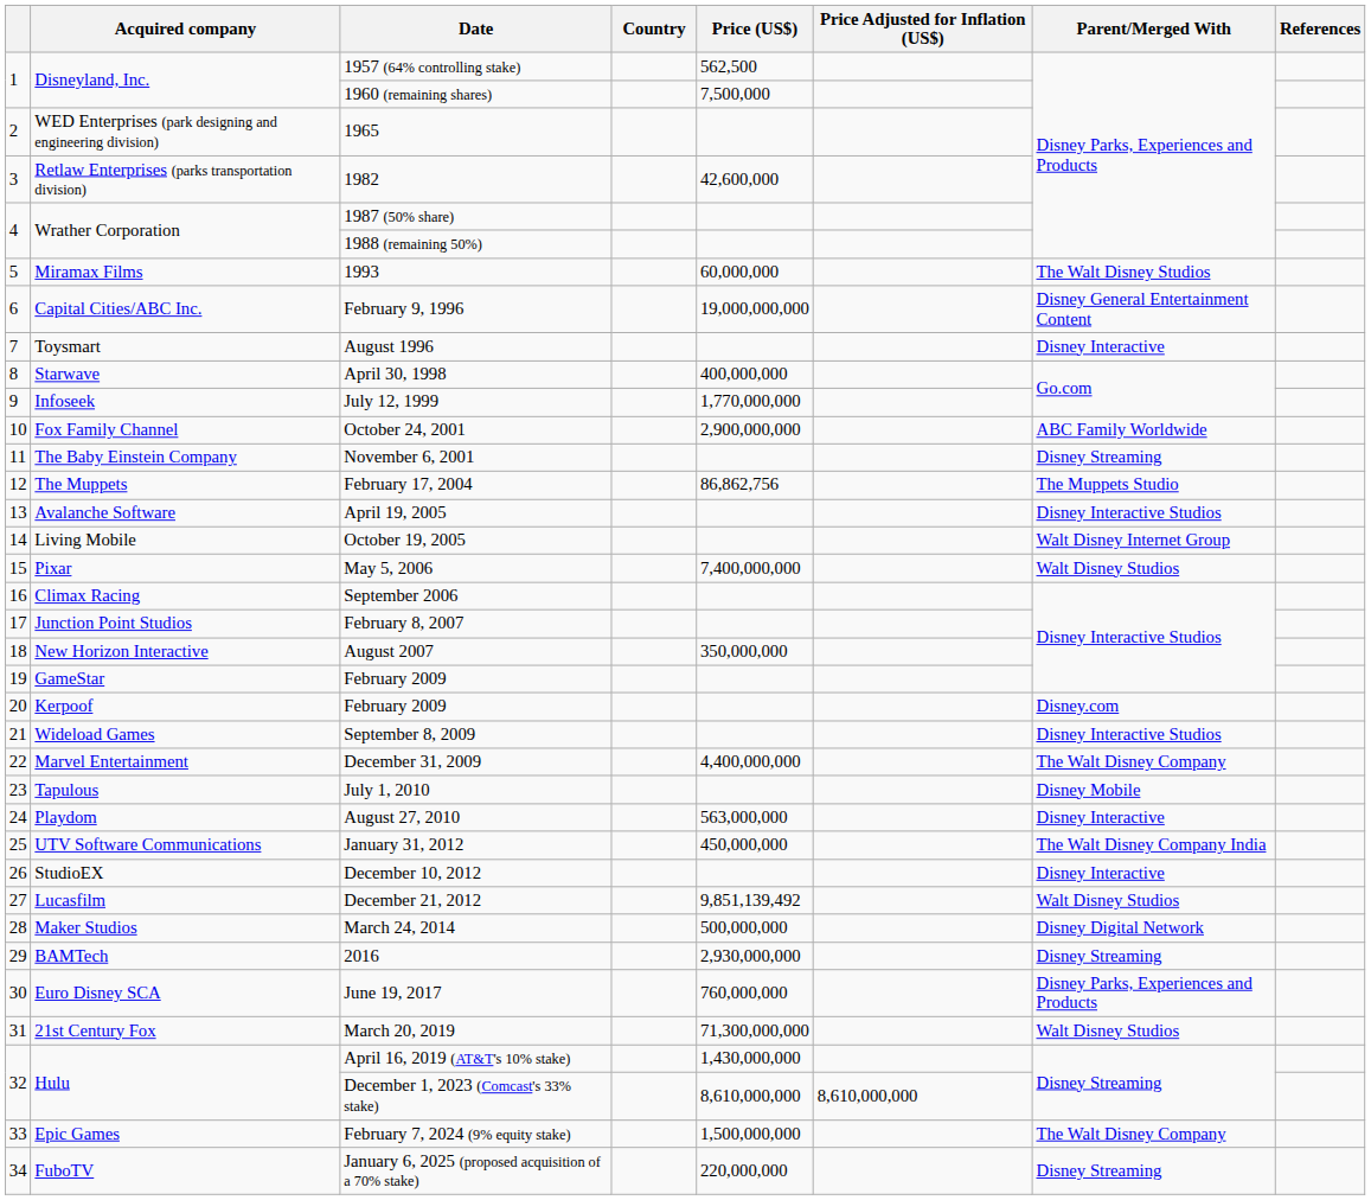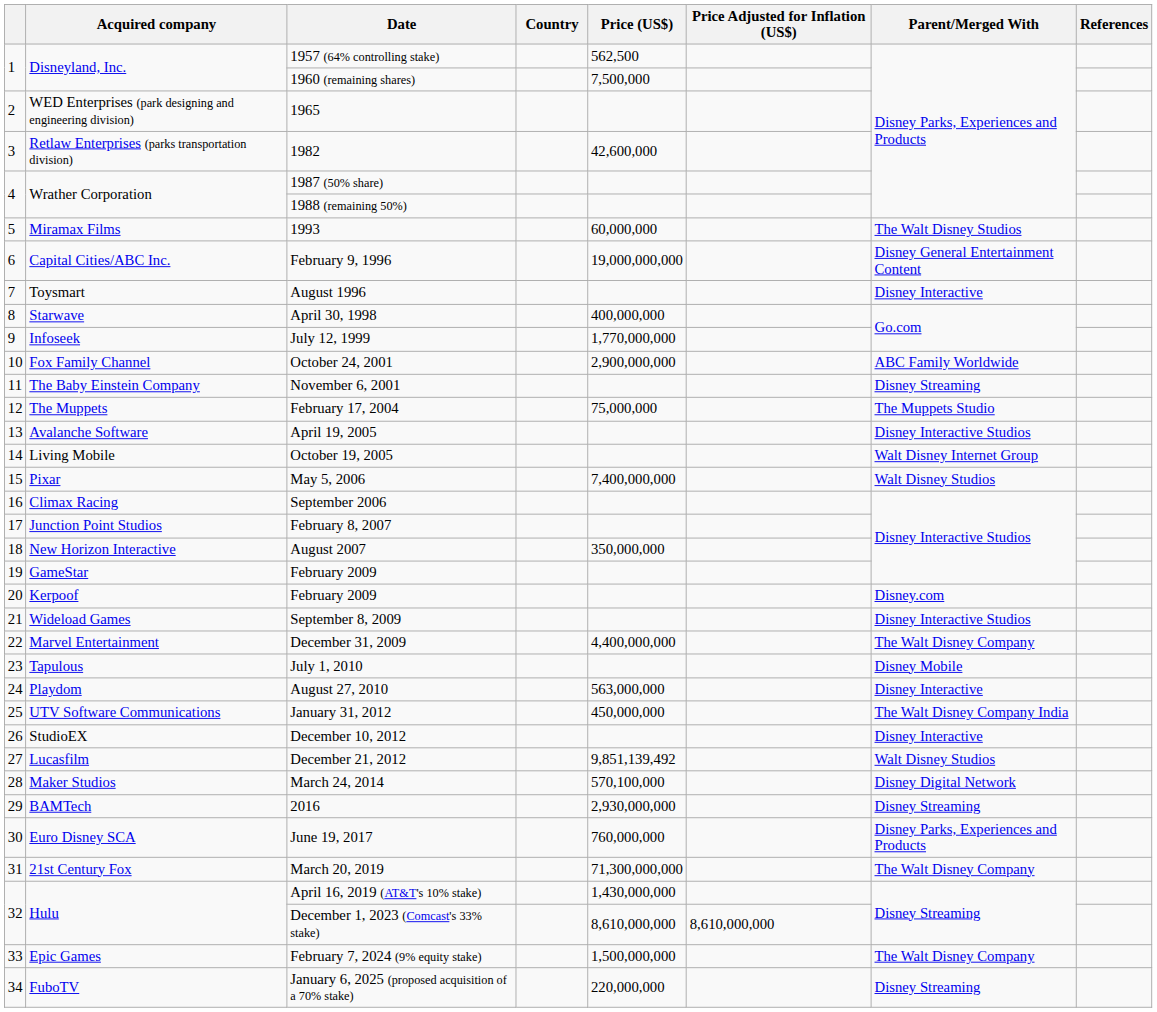February 17, 2004 | Price (US$): 86,862,756 -> 75,000,000
March 24, 2014 | Price (US$): 500,000,000 -> 570,100,000
March 20, 2019 | Parent/Merged With: Walt Disney Studios -> The Walt Disney Company
